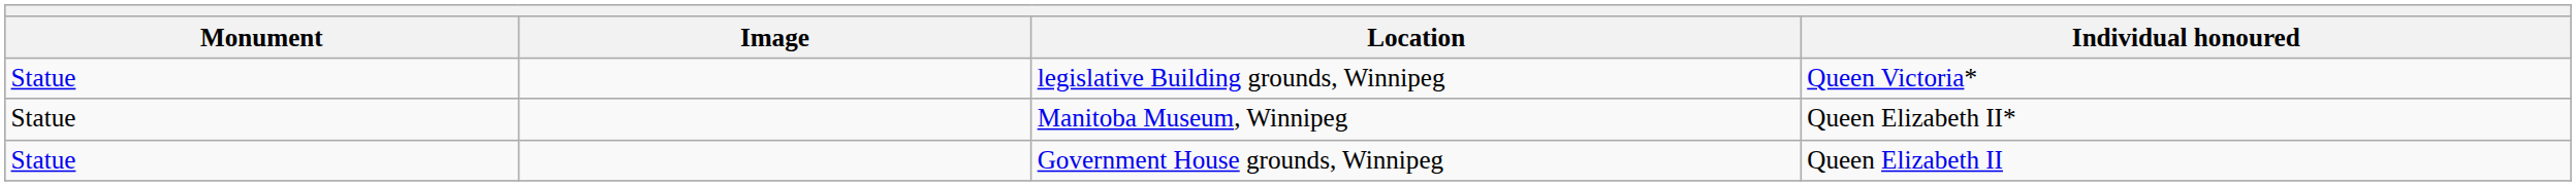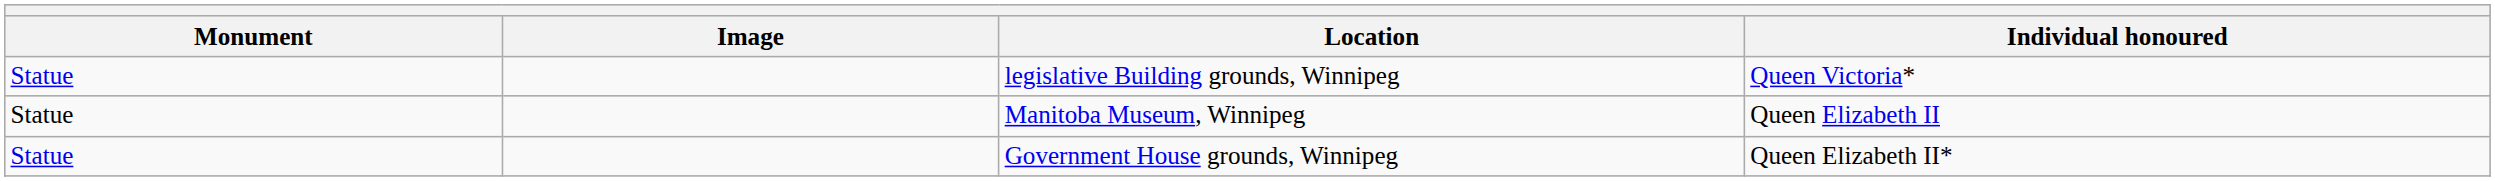Manitoba Museum, Winnipeg | Individual honoured: Queen Elizabeth II* -> Queen Elizabeth II
Government House grounds, Winnipeg | Individual honoured: Queen Elizabeth II -> Queen Elizabeth II*
